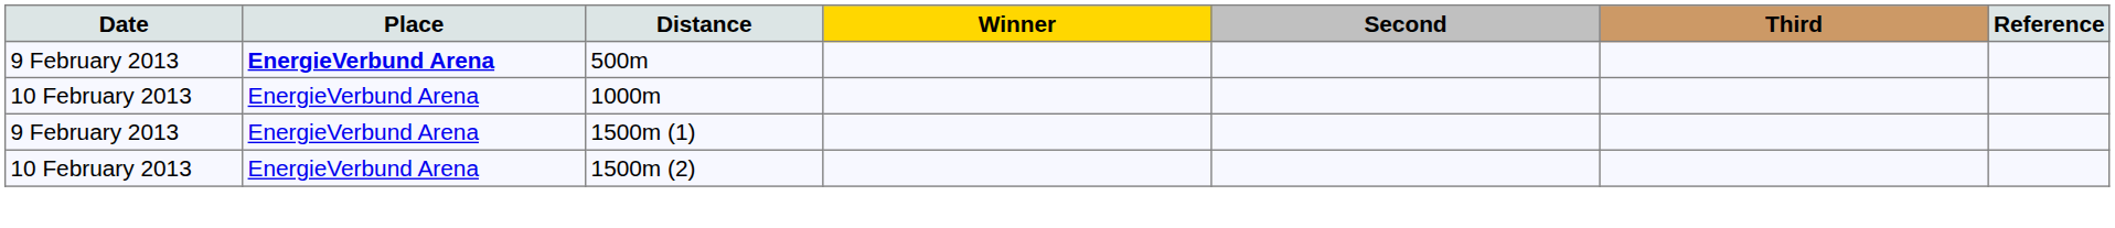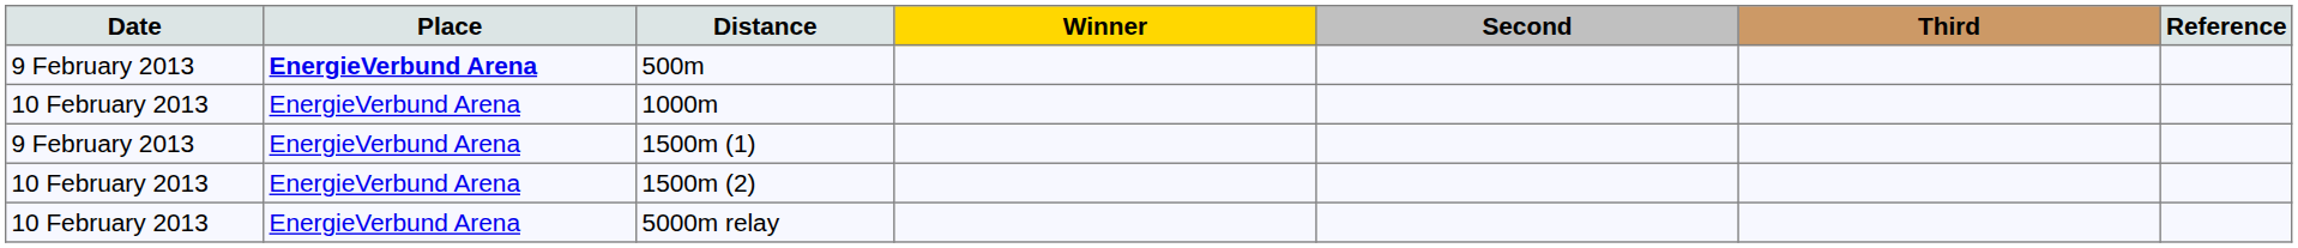+ row: 10 February 2013 | EnergieVerbund Arena | 5000m relay
